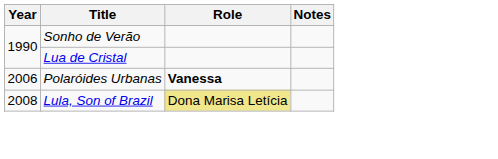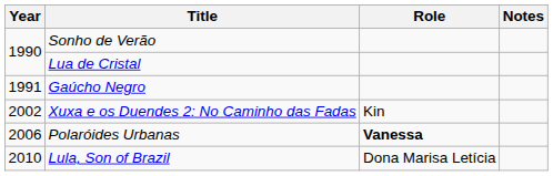+ row: 1991 | Gaúcho Negro
+ row: 2002 | Xuxa e os Duendes 2: No Caminho das Fadas | Kin
Lula, Son of Brazil | Year: 2008 -> 2010
Lula, Son of Brazil | Role: khaki background -> no background
